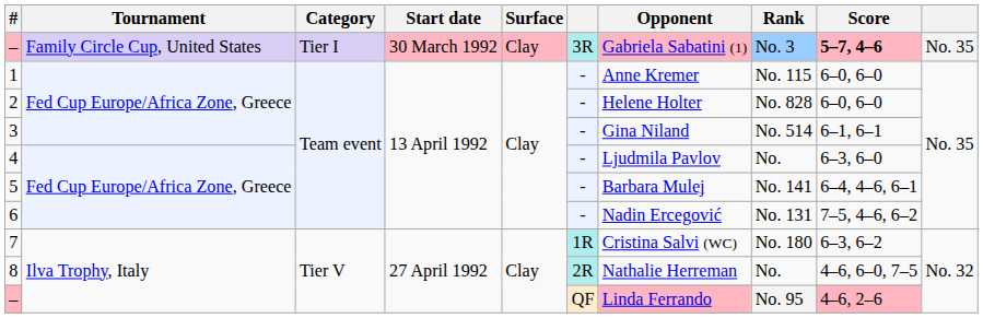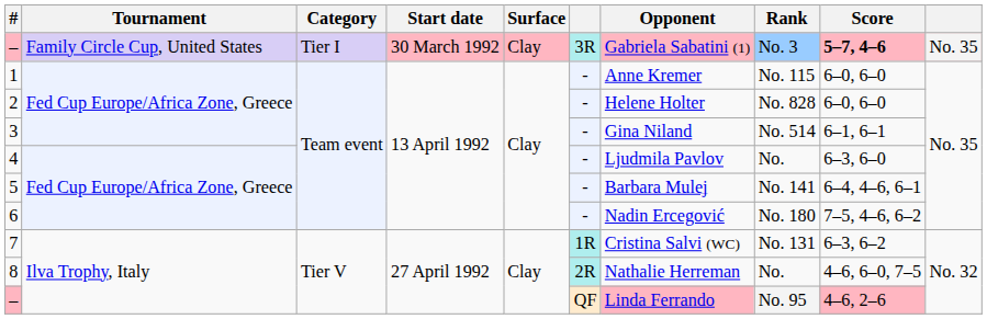6 | Rank: No. 131 -> No. 180
7 | Rank: No. 180 -> No. 131
